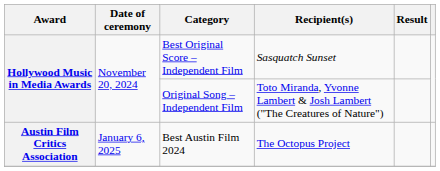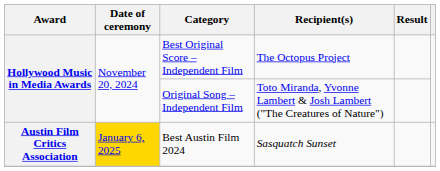Best Original Score – Independent Film | Recipient(s): Sasquatch Sunset -> The Octopus Project
Best Austin Film 2024 | Date of ceremony: no background -> gold background
Best Austin Film 2024 | Recipient(s): The Octopus Project -> Sasquatch Sunset
